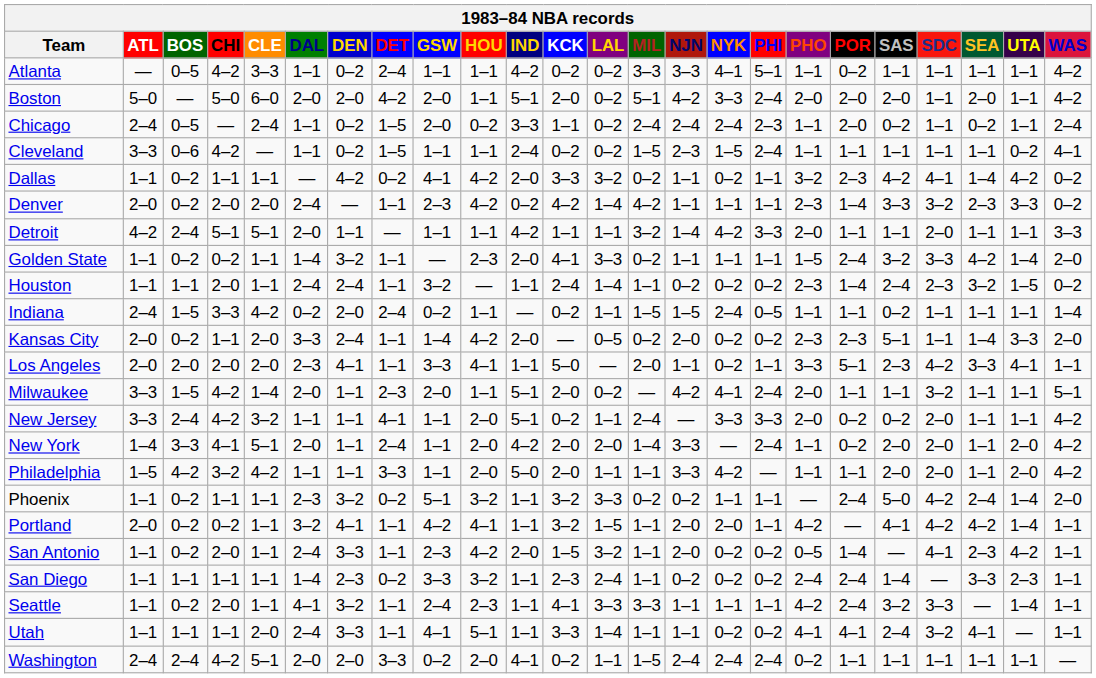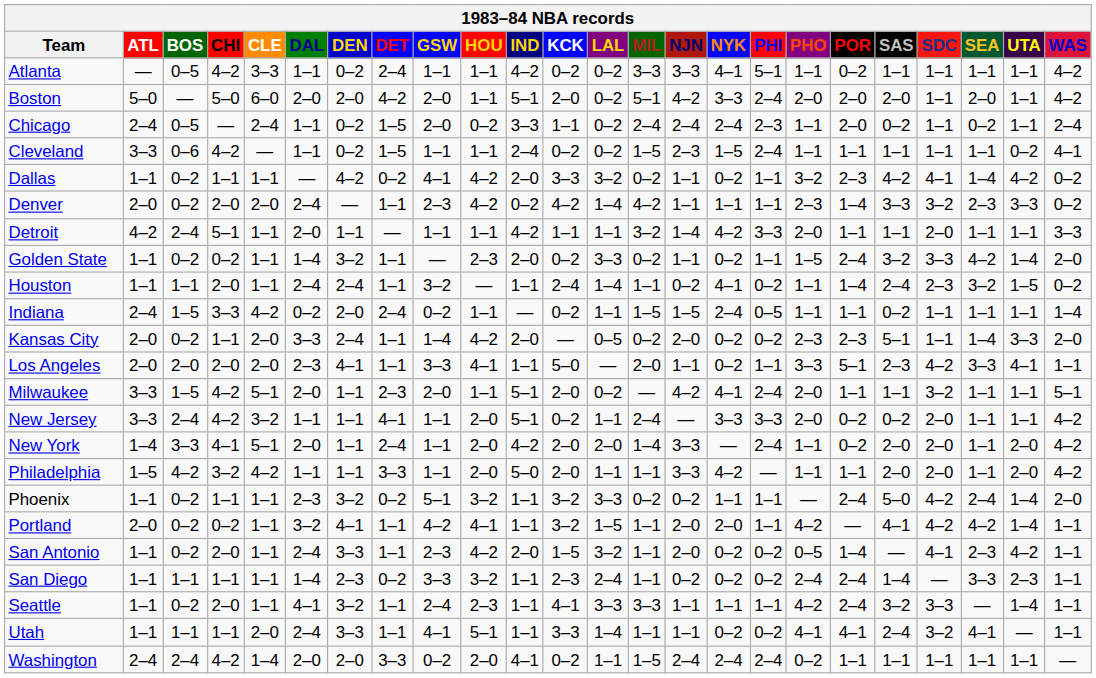Detroit | CLE: 5–1 -> 1–1
Golden State | KCK: 4–1 -> 0–2
Golden State | NYK: 1–1 -> 0–2
Houston | NYK: 0–2 -> 4–1
Houston | PHO: 2–3 -> 1–1
Milwaukee | CLE: 1–4 -> 5–1
Washington | CLE: 5–1 -> 1–4
